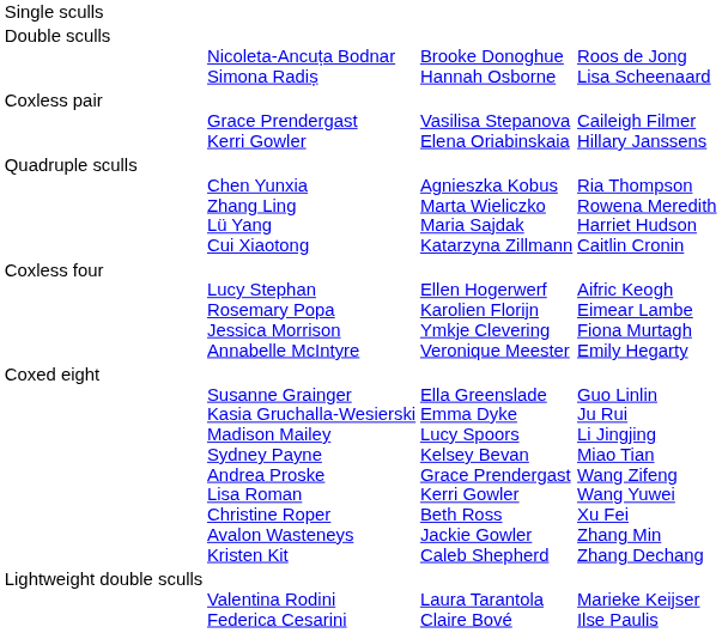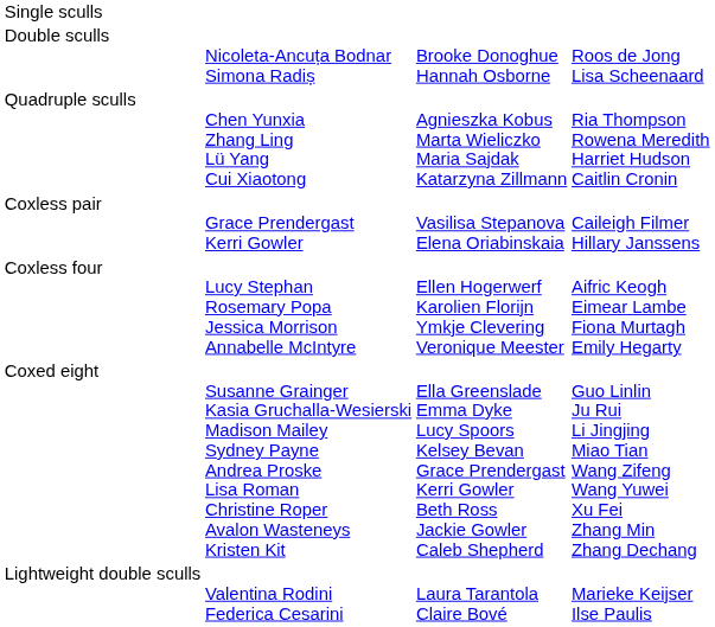rows swapped: Quadruple sculls <-> Coxless pair
